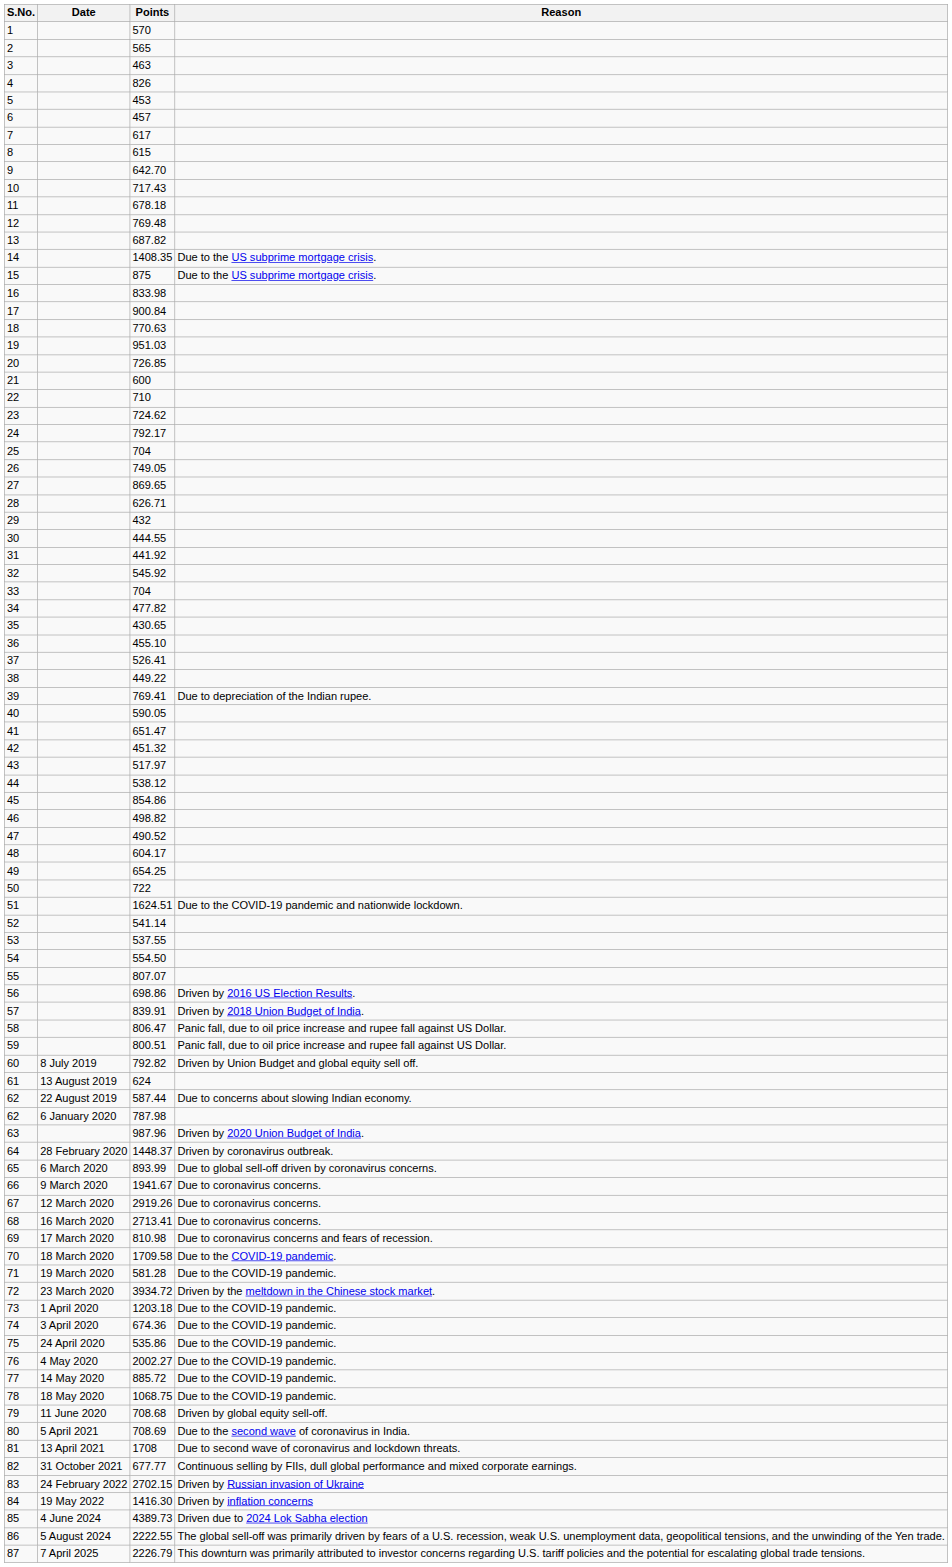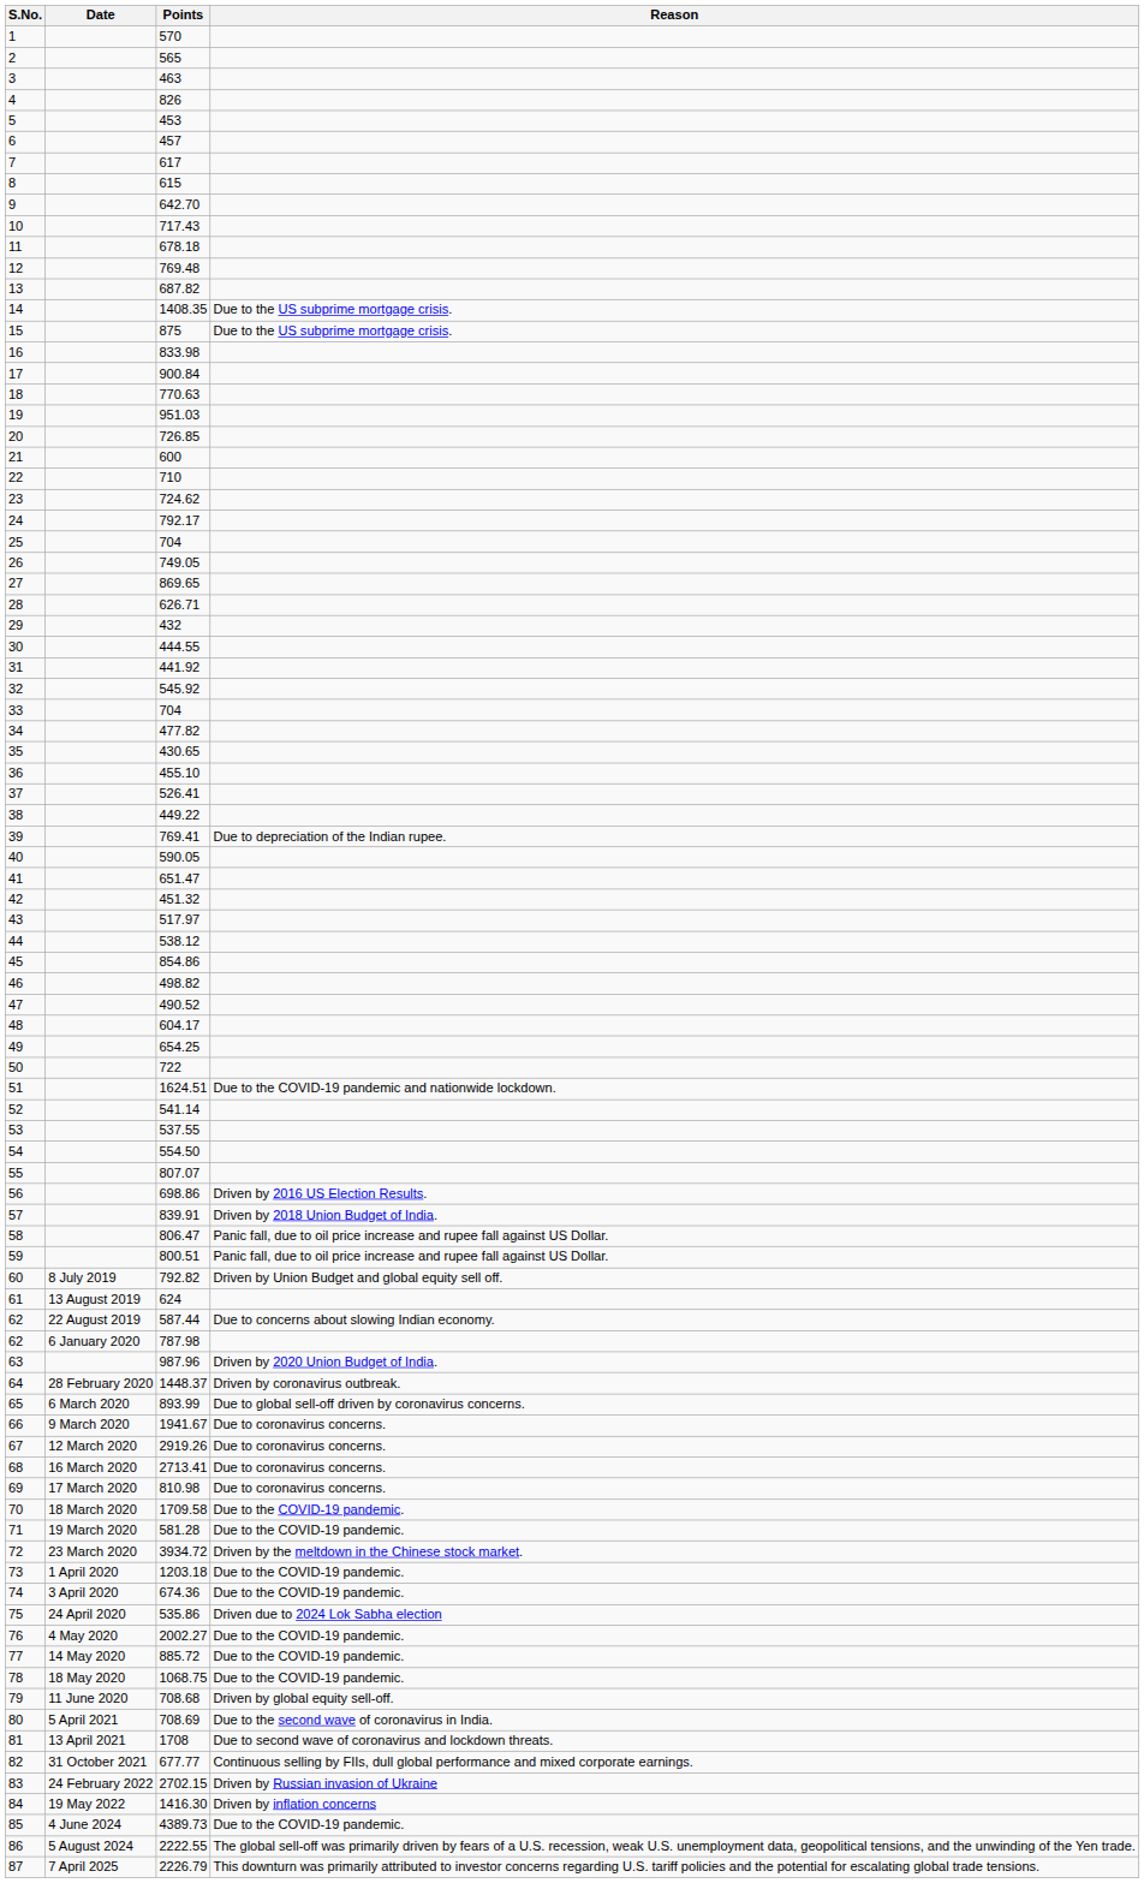69 | Reason: Due to coronavirus concerns and fears of recession. -> Due to coronavirus concerns.
75 | Reason: Due to the COVID-19 pandemic. -> Driven due to 2024 Lok Sabha election
85 | Reason: Driven due to 2024 Lok Sabha election -> Due to the COVID-19 pandemic.
